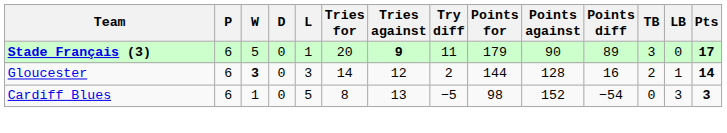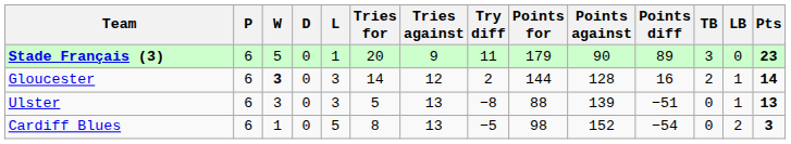Stade Français (3) | Tries against: bold -> normal
Stade Français (3) | Pts: 17 -> 23
+ row: Ulster | 6 | 3 | 0 | 3 | 5 | 13 | −8 | 88 | 139 | −51 | 0 | 1 | 13
Cardiff Blues | LB: 3 -> 2
